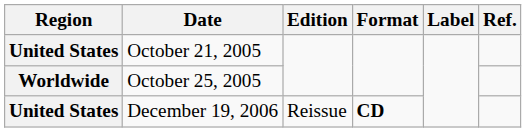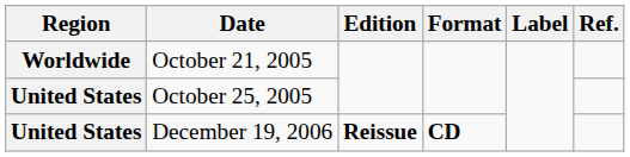October 21, 2005 | Region: United States -> Worldwide
October 25, 2005 | Region: Worldwide -> United States
December 19, 2006 | Edition: normal -> bold
